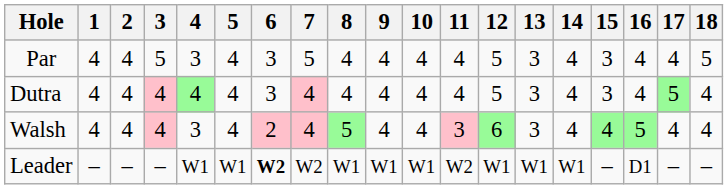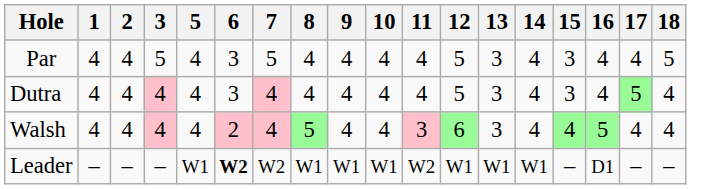- column: 4 | 3 | 4 | 3 | W1
